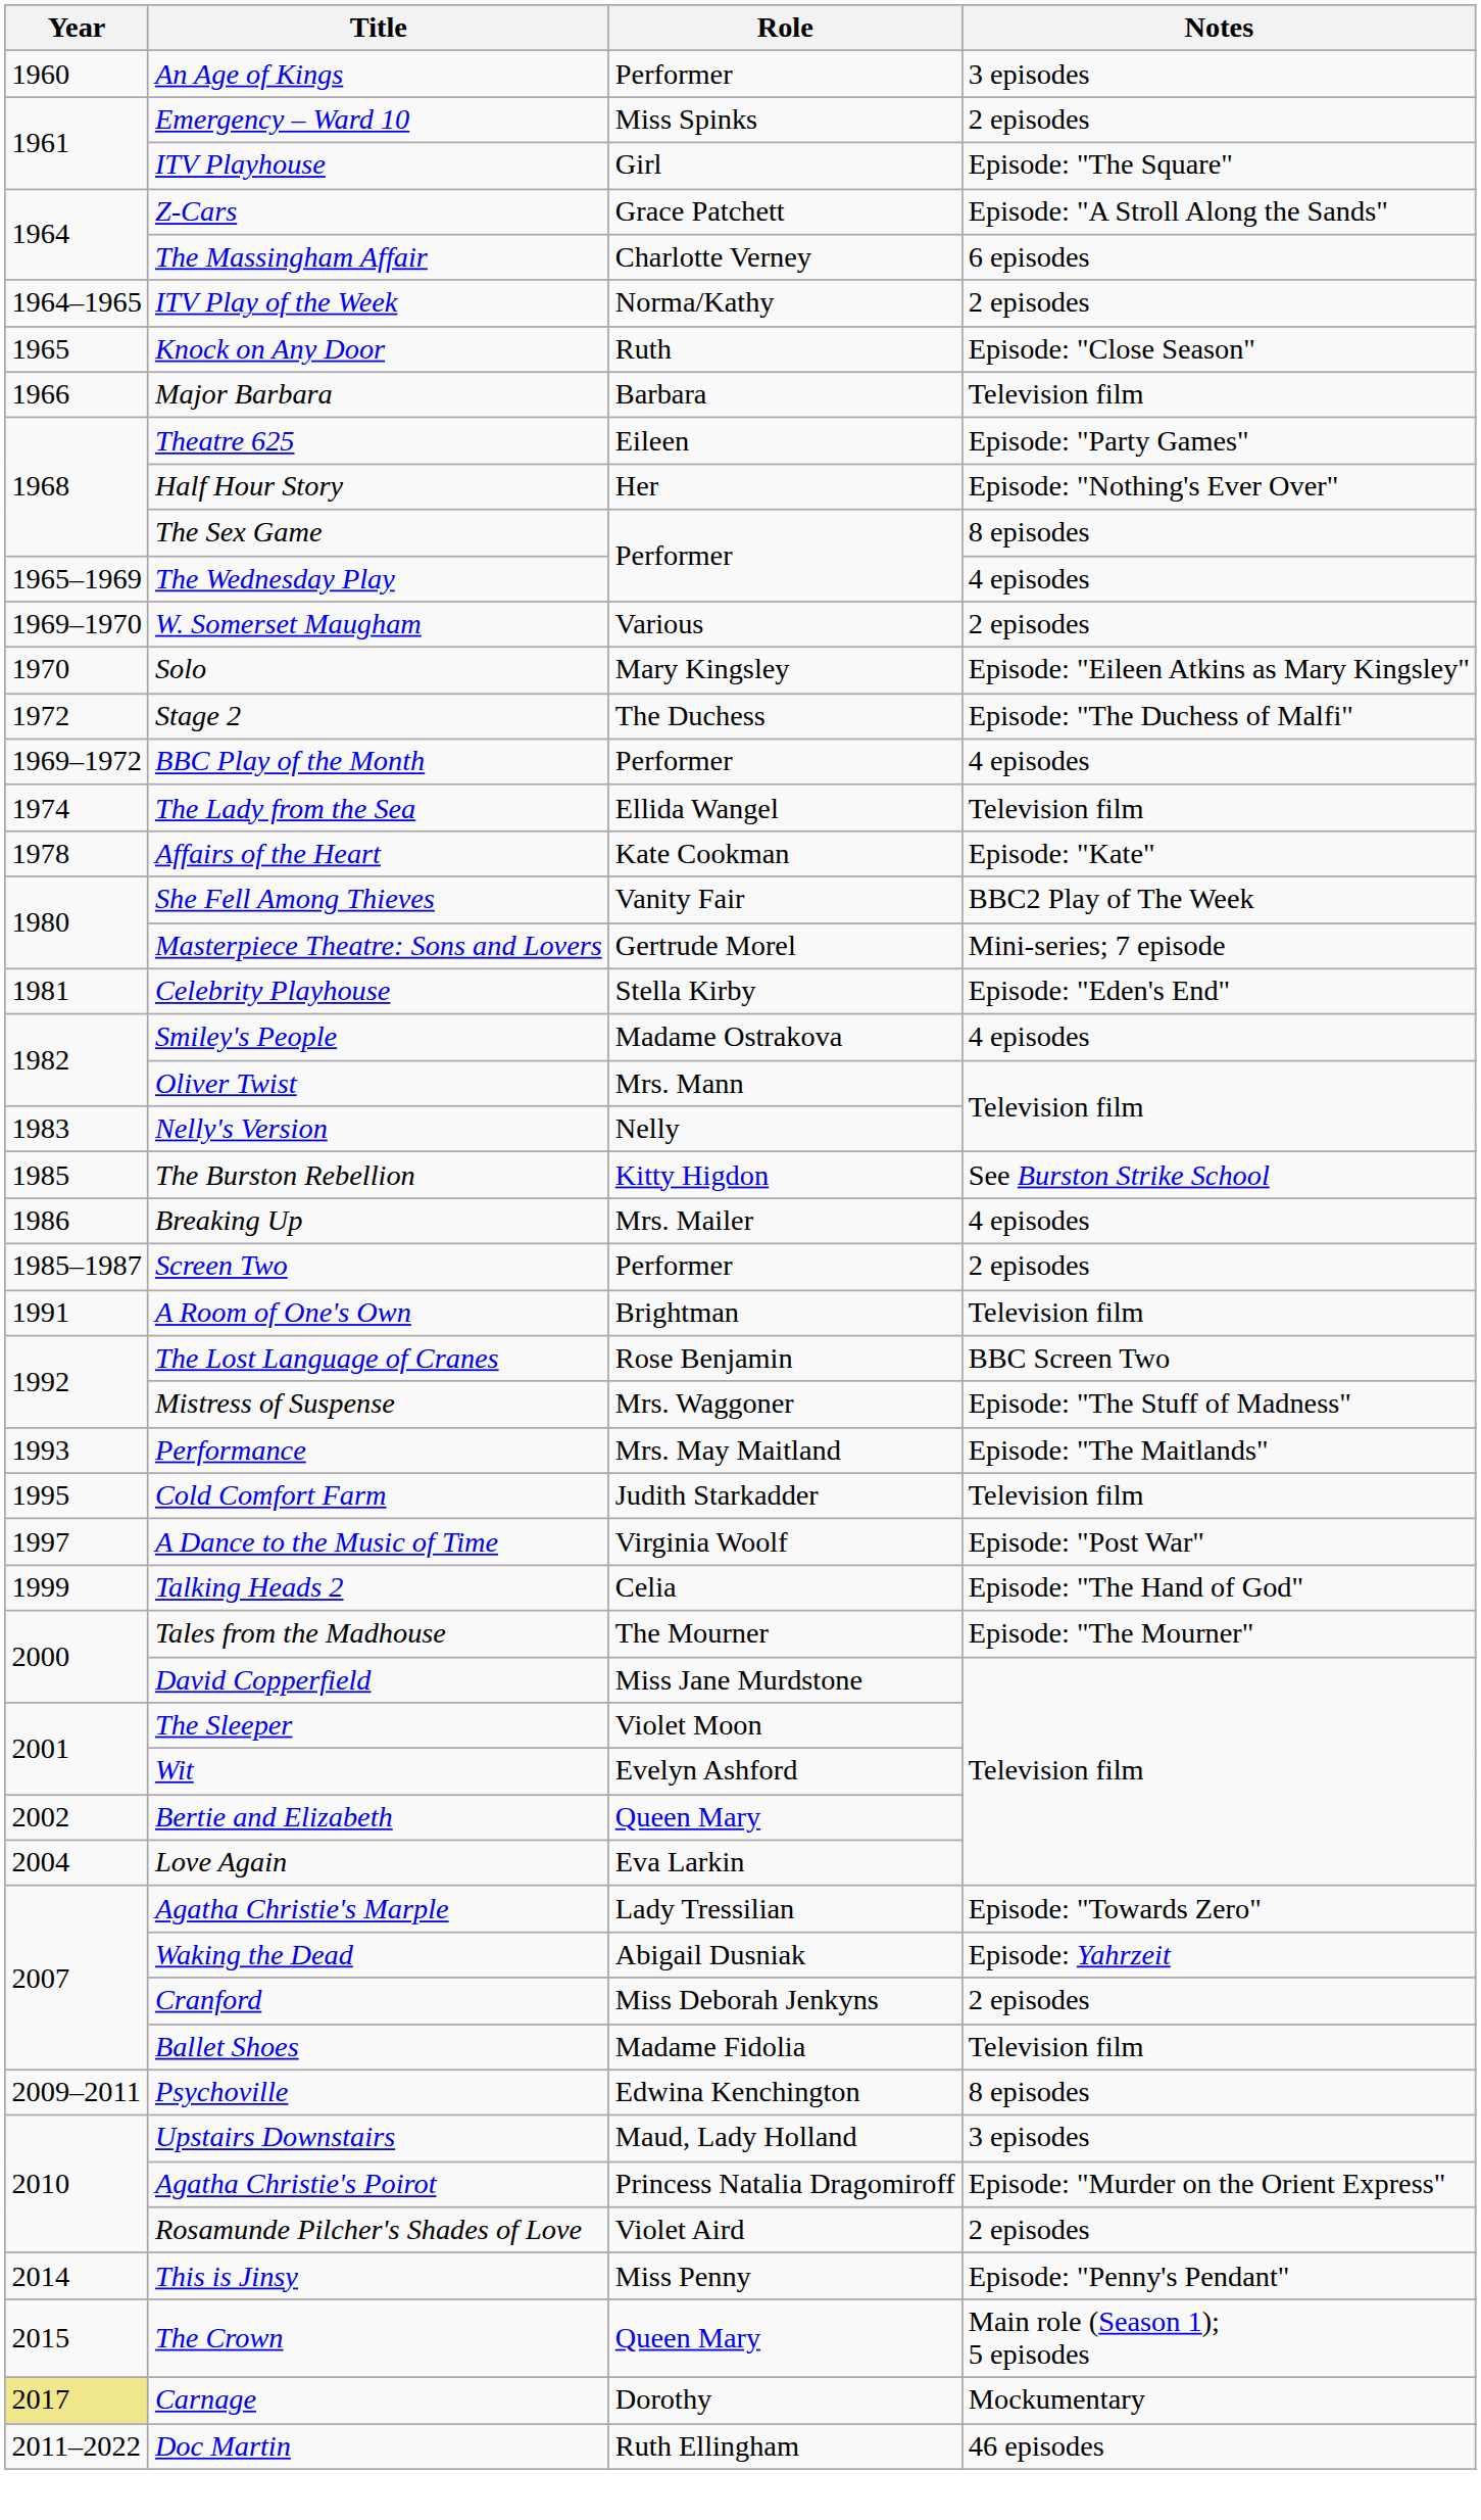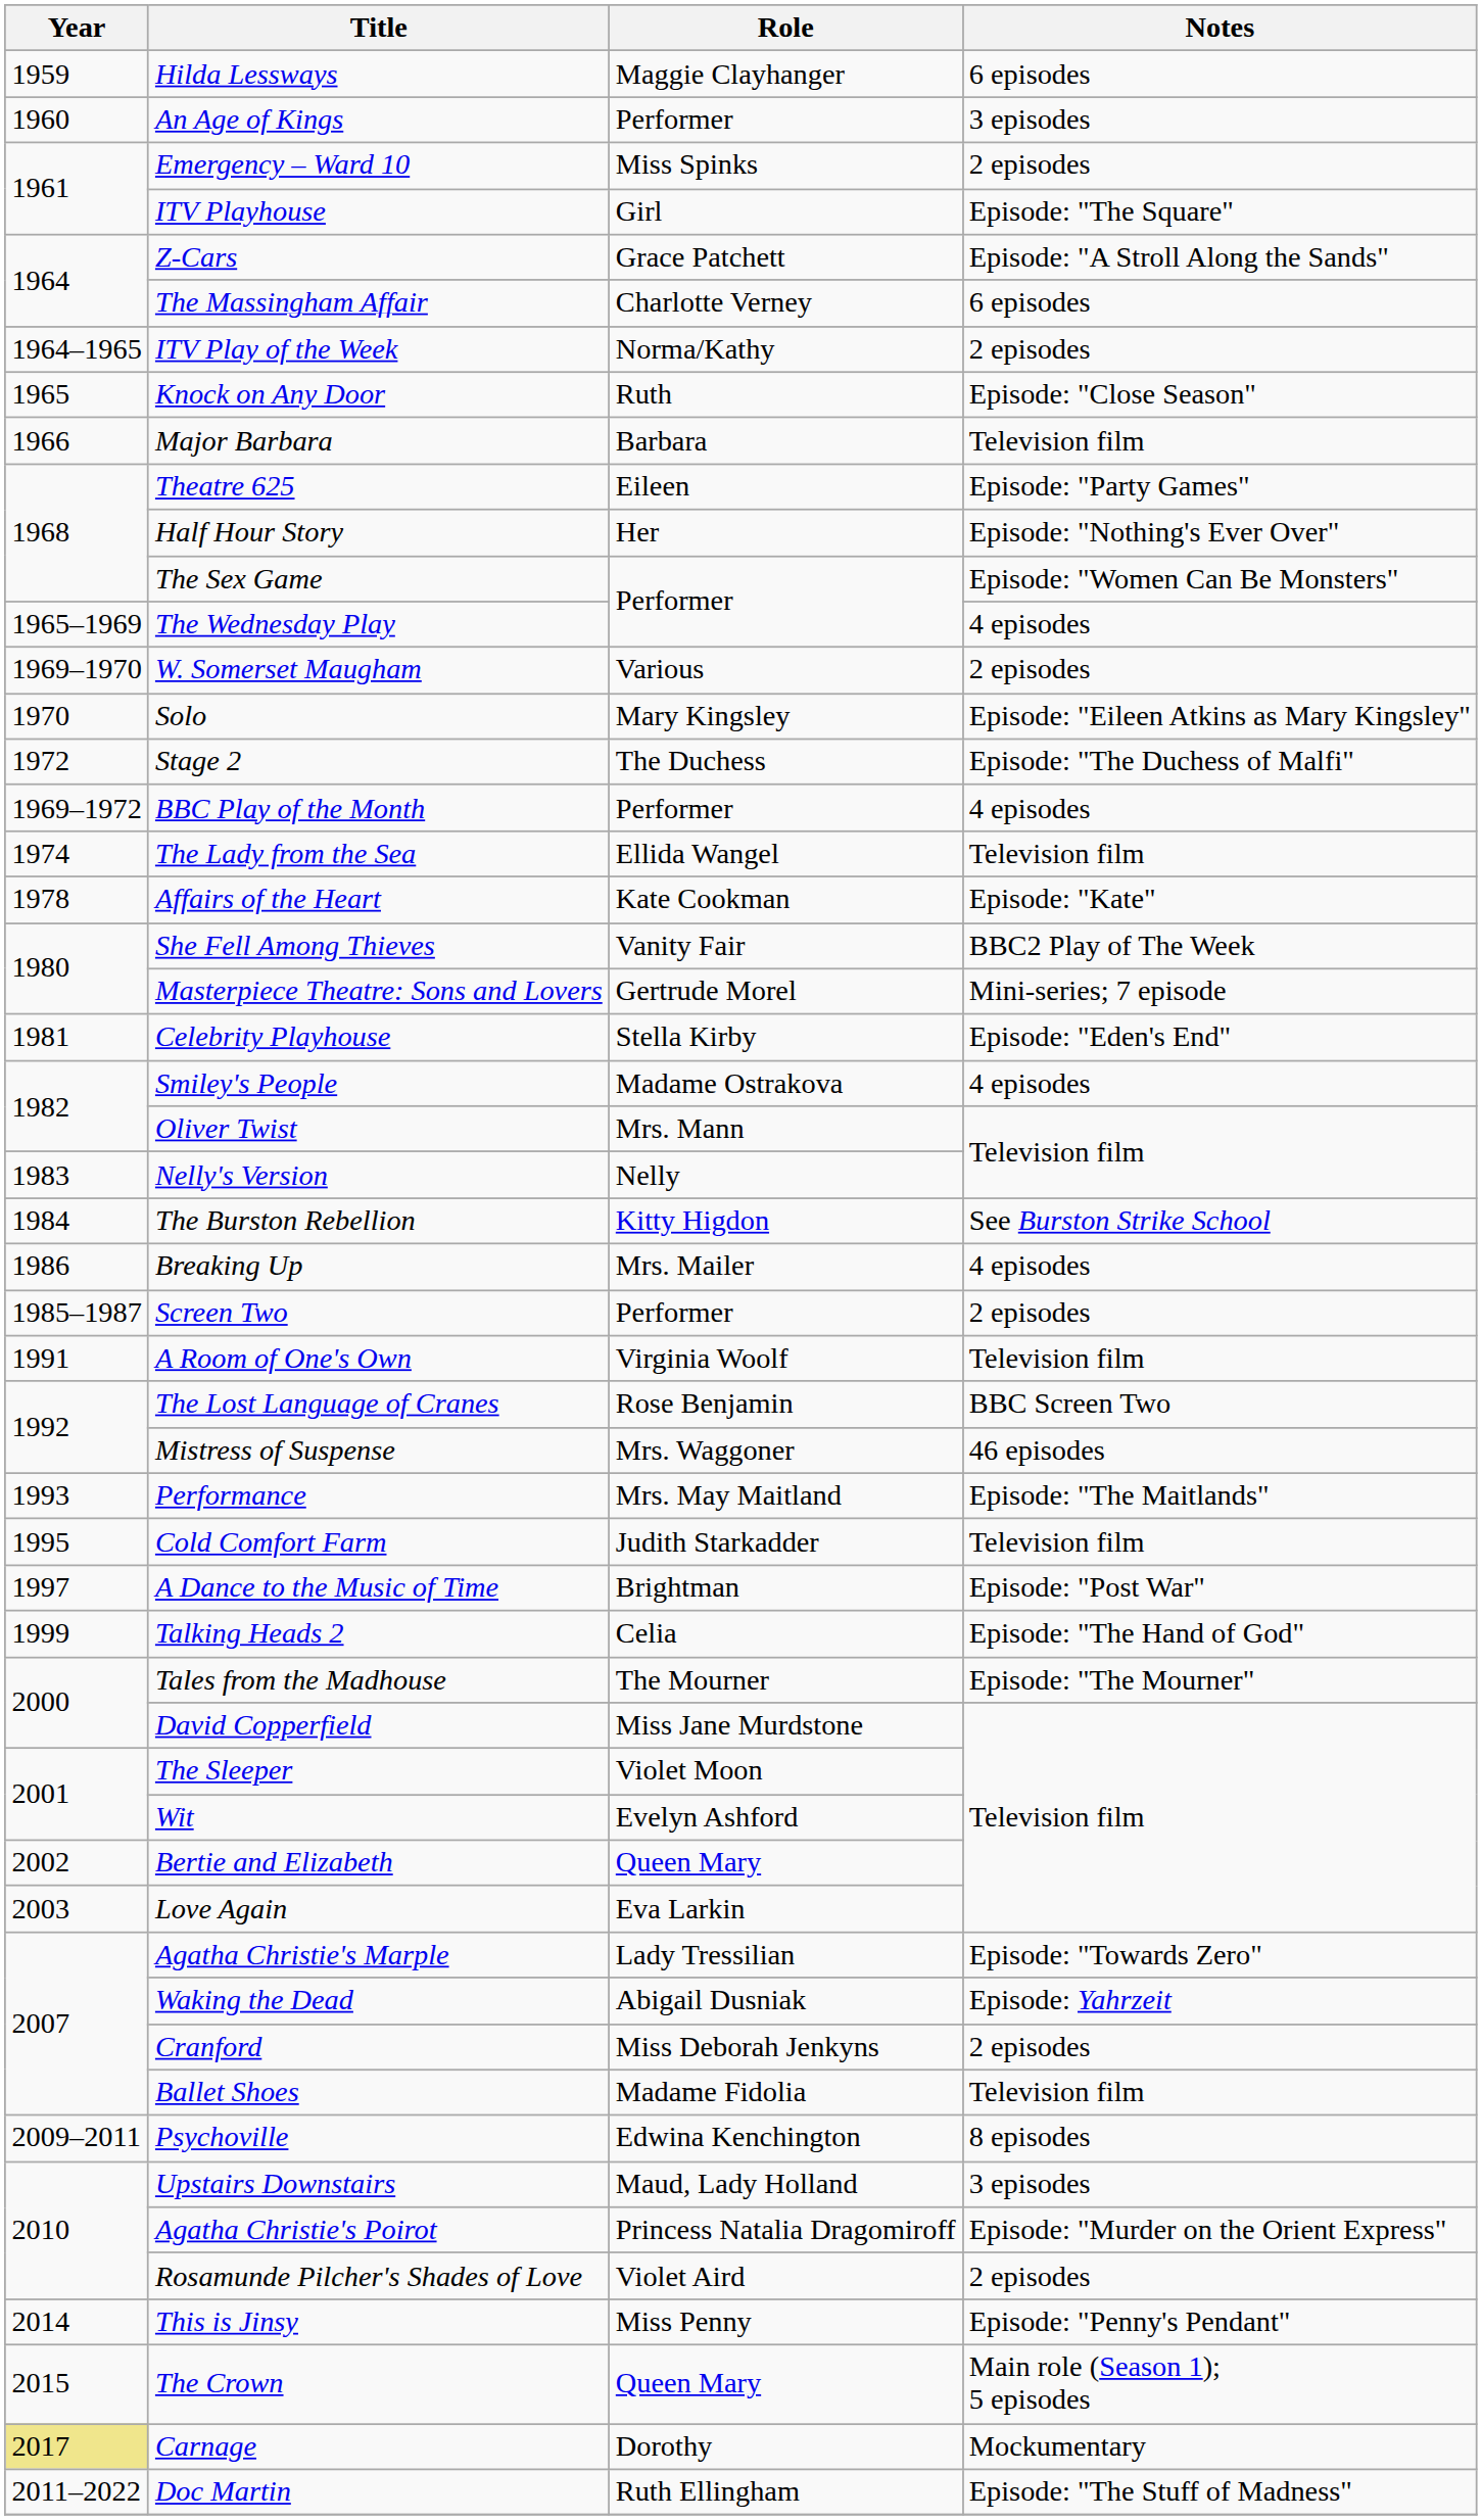+ row: 1959 | Hilda Lessways | Maggie Clayhanger | 6 episodes
The Sex Game | Notes: 8 episodes -> Episode: "Women Can Be Monsters"
The Burston Rebellion | Year: 1985 -> 1984
A Room of One's Own | Role: Brightman -> Virginia Woolf
Mistress of Suspense | Notes: Episode: "The Stuff of Madness" -> 46 episodes
A Dance to the Music of Time | Role: Virginia Woolf -> Brightman
Love Again | Year: 2004 -> 2003
Doc Martin | Notes: 46 episodes -> Episode: "The Stuff of Madness"
